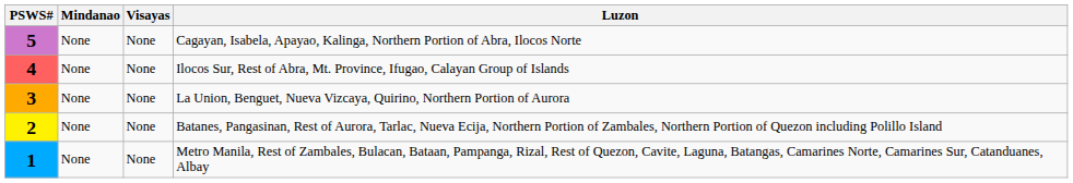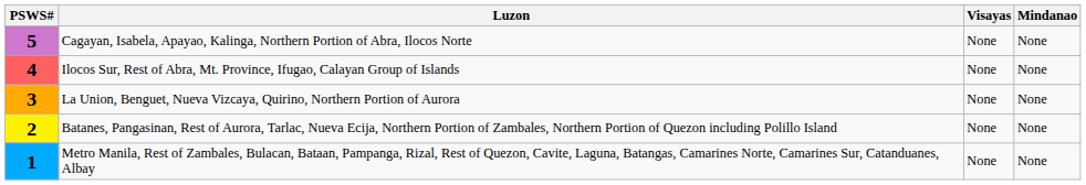columns swapped: Luzon <-> Mindanao
